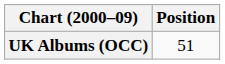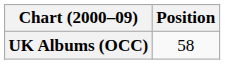UK Albums (OCC) | Position: 51 -> 58
